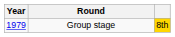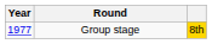Group stage | Year: 1979 -> 1977
